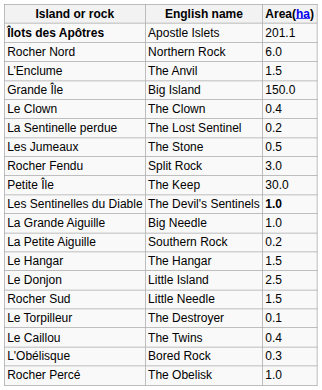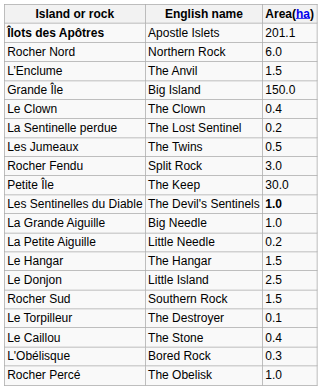Les Jumeaux | English name: The Stone -> The Twins
La Petite Aiguille | English name: Southern Rock -> Little Needle
Rocher Sud | English name: Little Needle -> Southern Rock
Le Caillou | English name: The Twins -> The Stone
